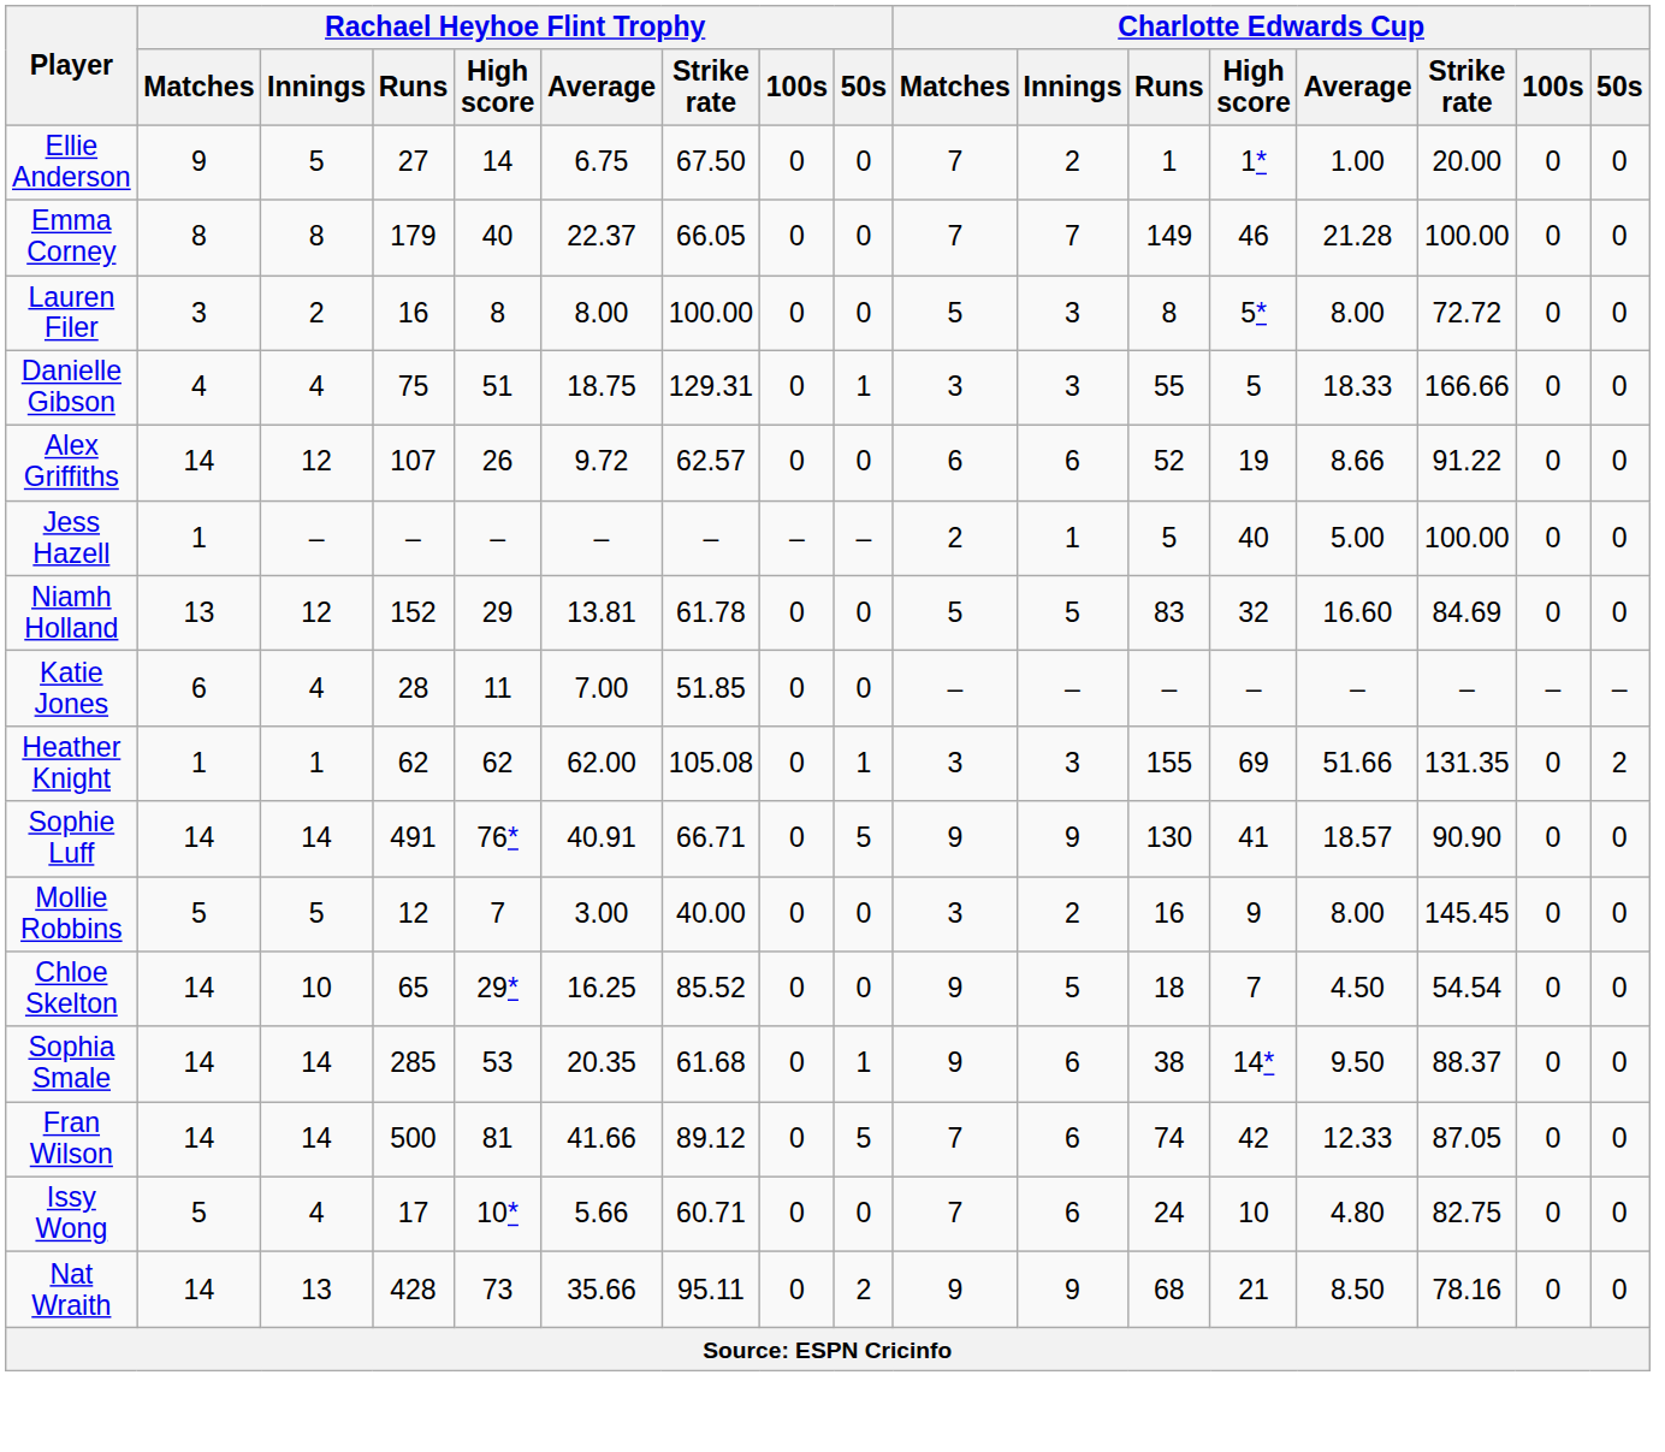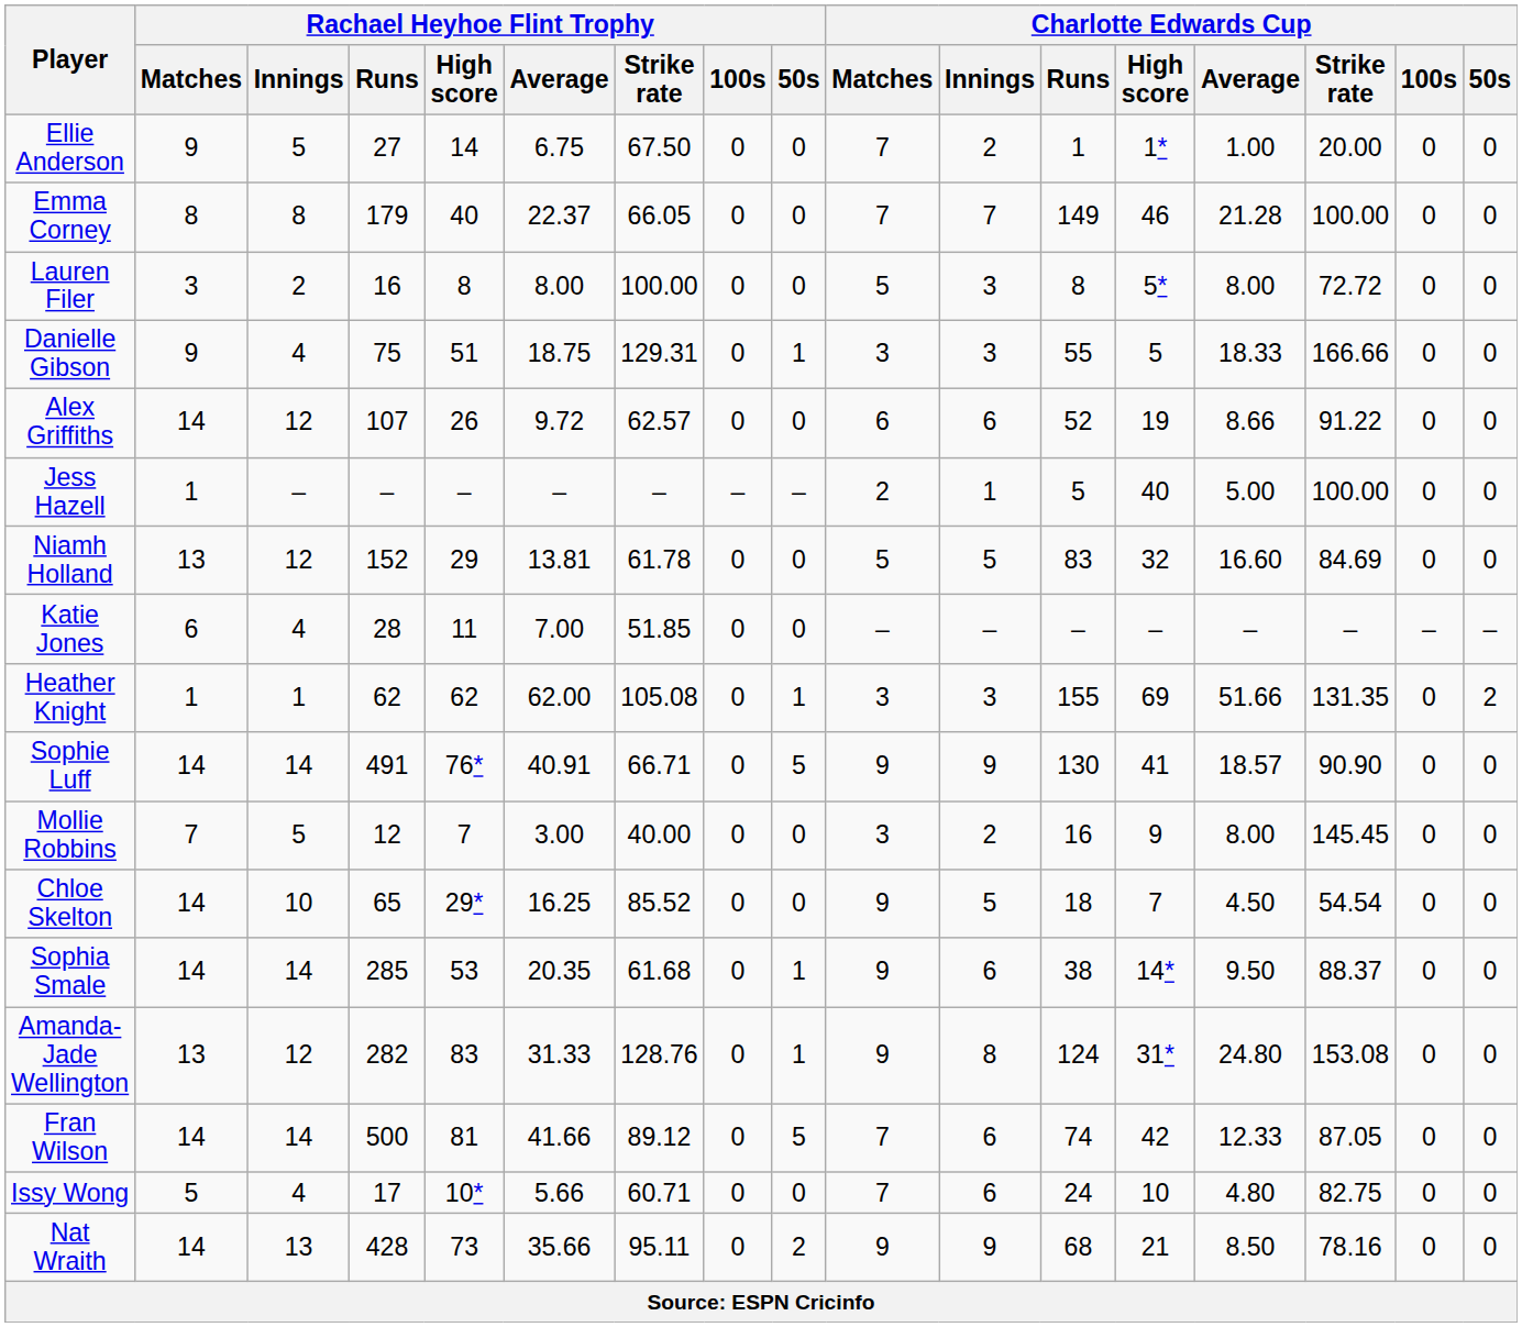Danielle Gibson | Rachael Heyhoe Flint Trophy / Matches: 4 -> 9
Mollie Robbins | Rachael Heyhoe Flint Trophy / Matches: 5 -> 7
+ row: Amanda-Jade Wellington | 13 | 12 | 282 | 83 | 31.33 | 128.76 | 0 | 1 | 9 | 8 | 124 | 31* | 24.80 | 153.08 | 0 | 0
